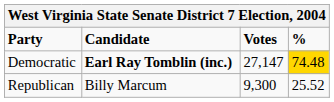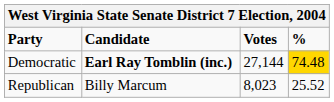Democratic | Votes: 27,147 -> 27,144
Republican | Votes: 9,300 -> 8,023
